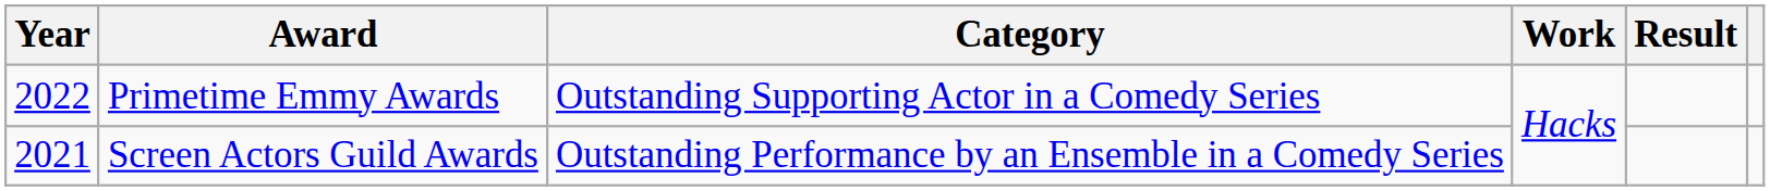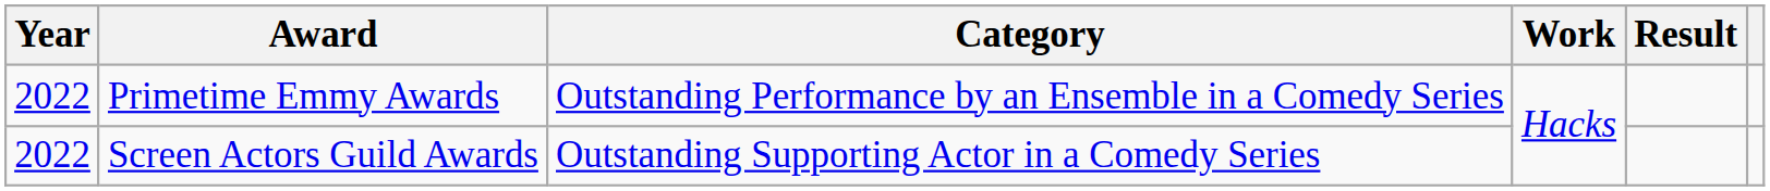Primetime Emmy Awards | Category: Outstanding Supporting Actor in a Comedy Series -> Outstanding Performance by an Ensemble in a Comedy Series
Screen Actors Guild Awards | Year: 2021 -> 2022
Screen Actors Guild Awards | Category: Outstanding Performance by an Ensemble in a Comedy Series -> Outstanding Supporting Actor in a Comedy Series
